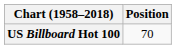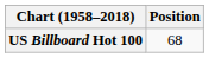US Billboard Hot 100 | Position: 70 -> 68
